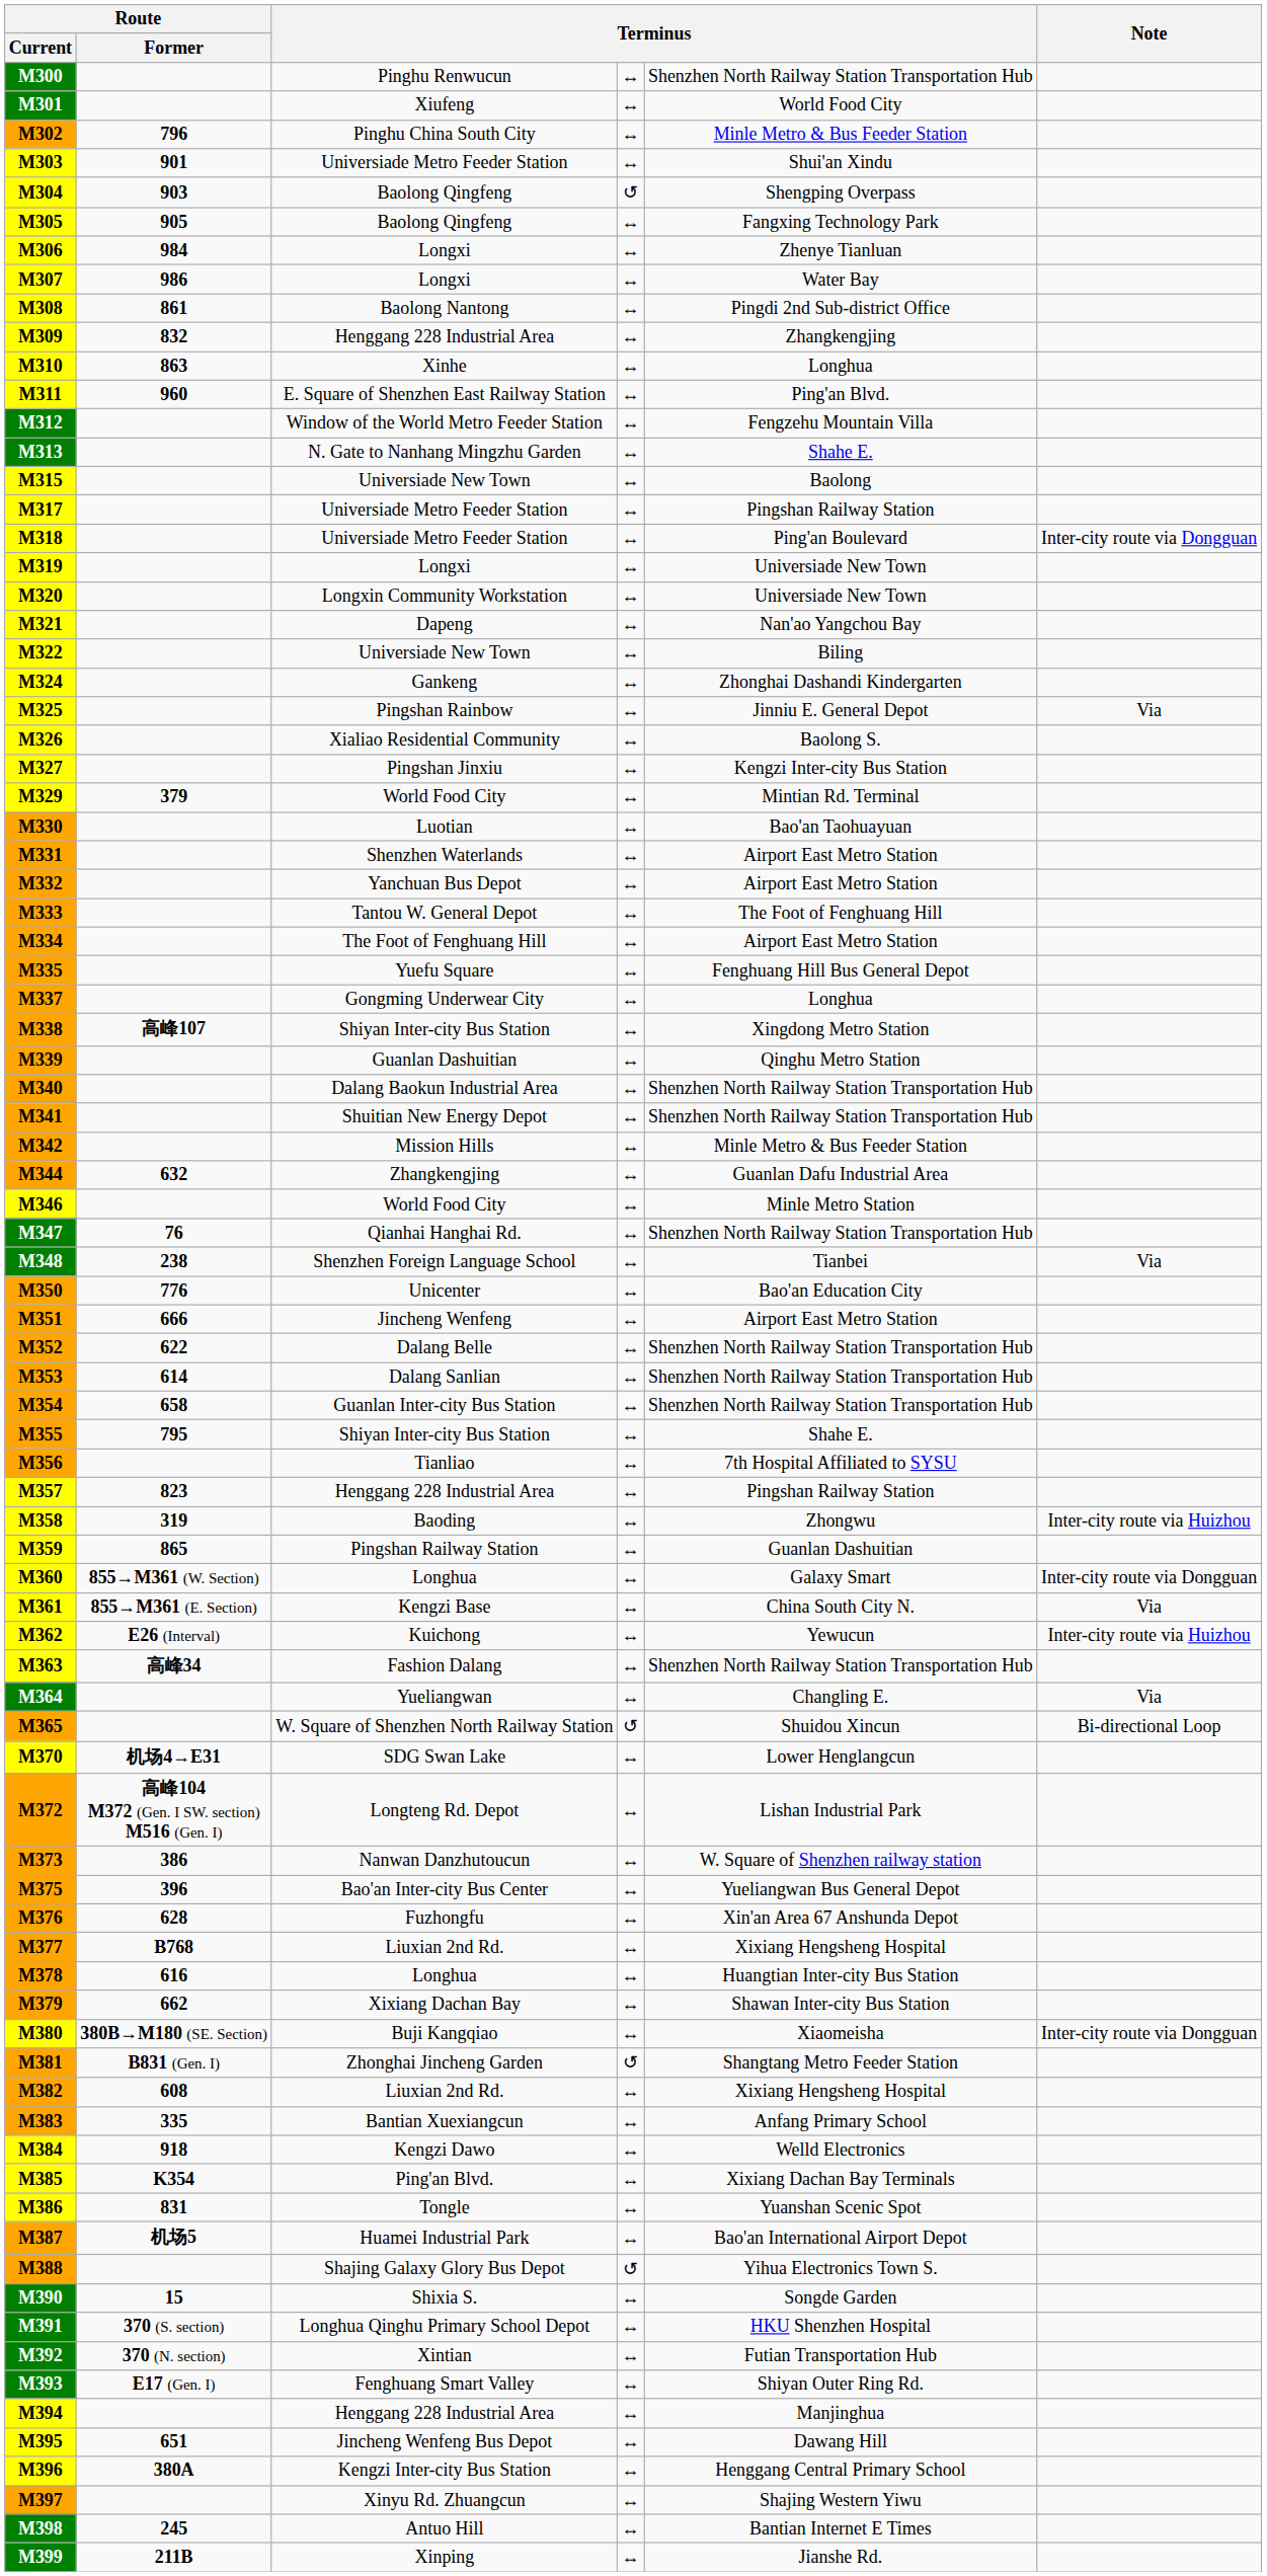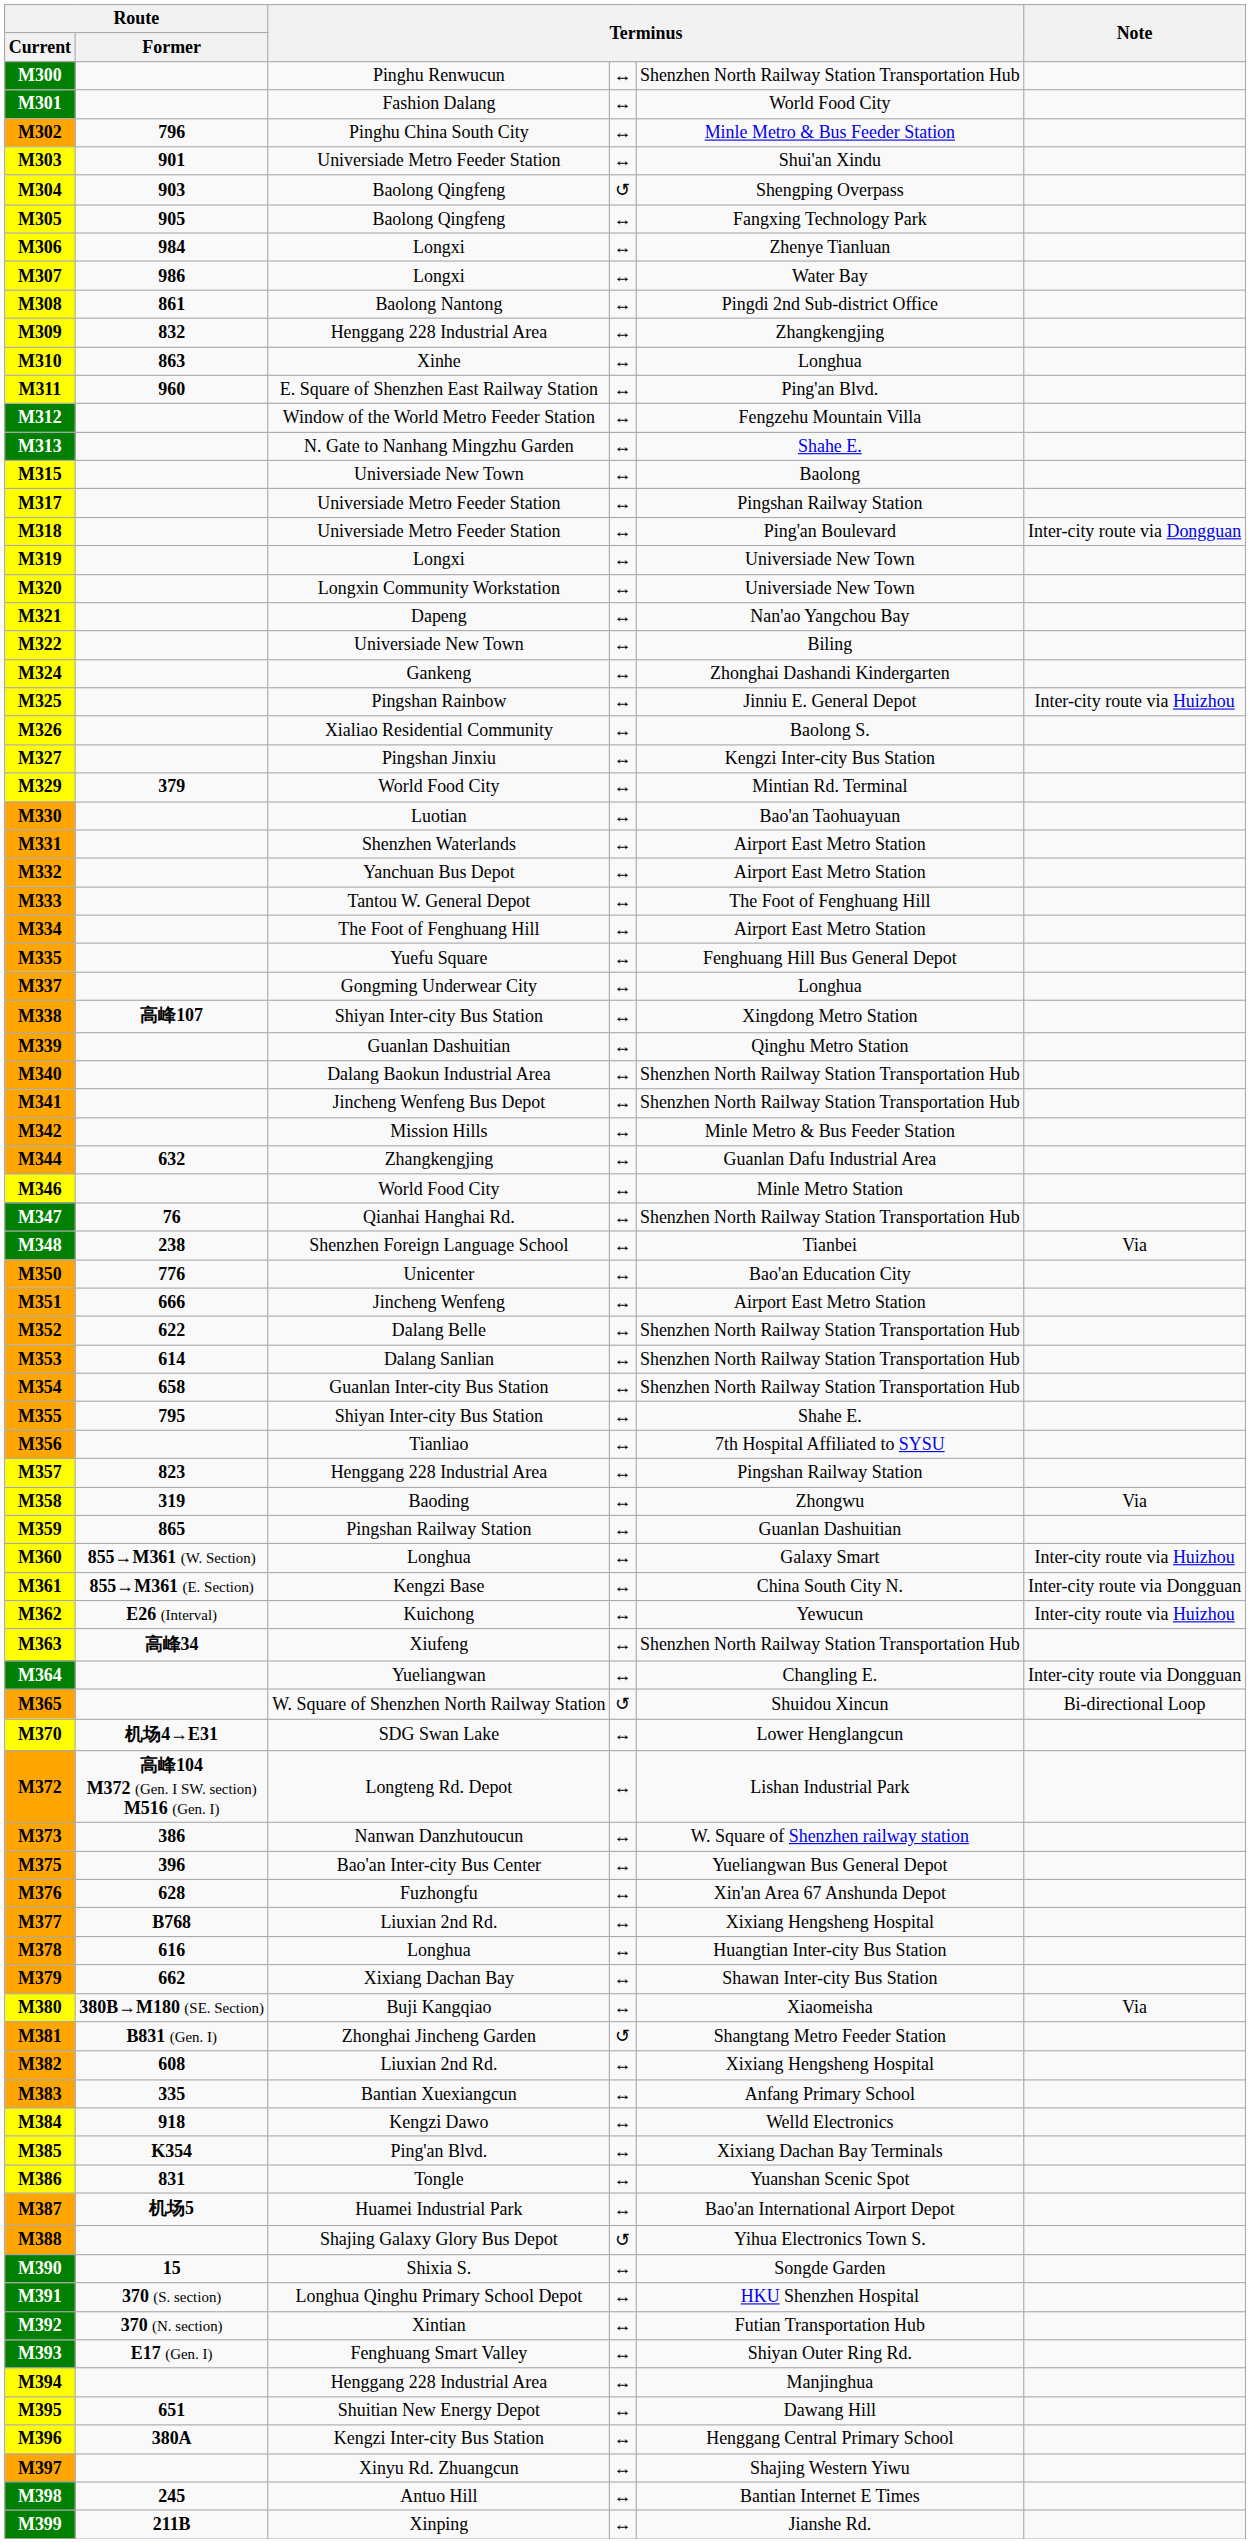M301 | column 3: Xiufeng -> Fashion Dalang
M325 | Note: Via -> Inter-city route via Huizhou
M341 | column 3: Shuitian New Energy Depot -> Jincheng Wenfeng Bus Depot
M358 | Note: Inter-city route via Huizhou -> Via
M360 | Note: Inter-city route via Dongguan -> Inter-city route via Huizhou
M361 | Note: Via -> Inter-city route via Dongguan
M363 | column 3: Fashion Dalang -> Xiufeng
M364 | Note: Via -> Inter-city route via Dongguan
M380 | Note: Inter-city route via Dongguan -> Via
M395 | column 3: Jincheng Wenfeng Bus Depot -> Shuitian New Energy Depot
